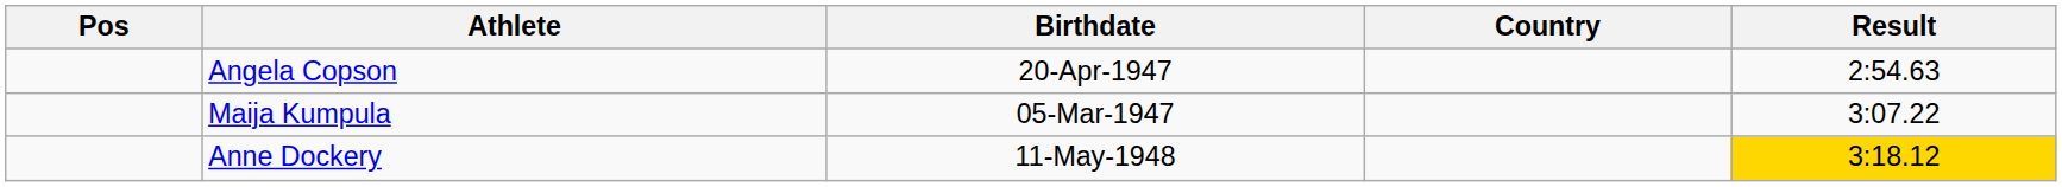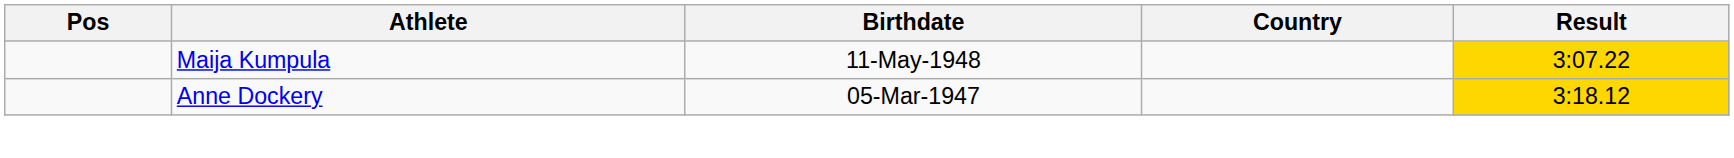- row: Angela Copson | 20-Apr-1947 | 2:54.63
Maija Kumpula | Birthdate: 05-Mar-1947 -> 11-May-1948
Maija Kumpula | Result: no background -> gold background
Anne Dockery | Birthdate: 11-May-1948 -> 05-Mar-1947
